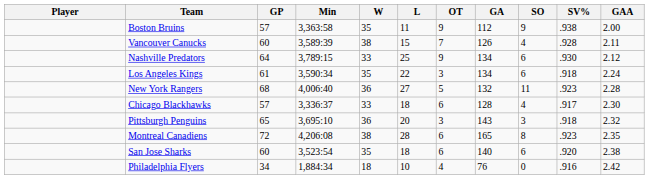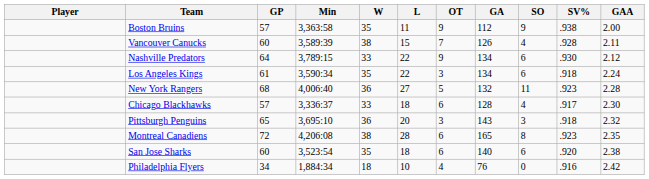Nashville Predators | L: 25 -> 22
